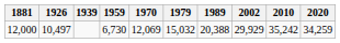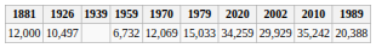columns swapped: 1989 <-> 2020
12,000 | 1959: 6,730 -> 6,732
12,000 | 1979: 15,032 -> 15,033
